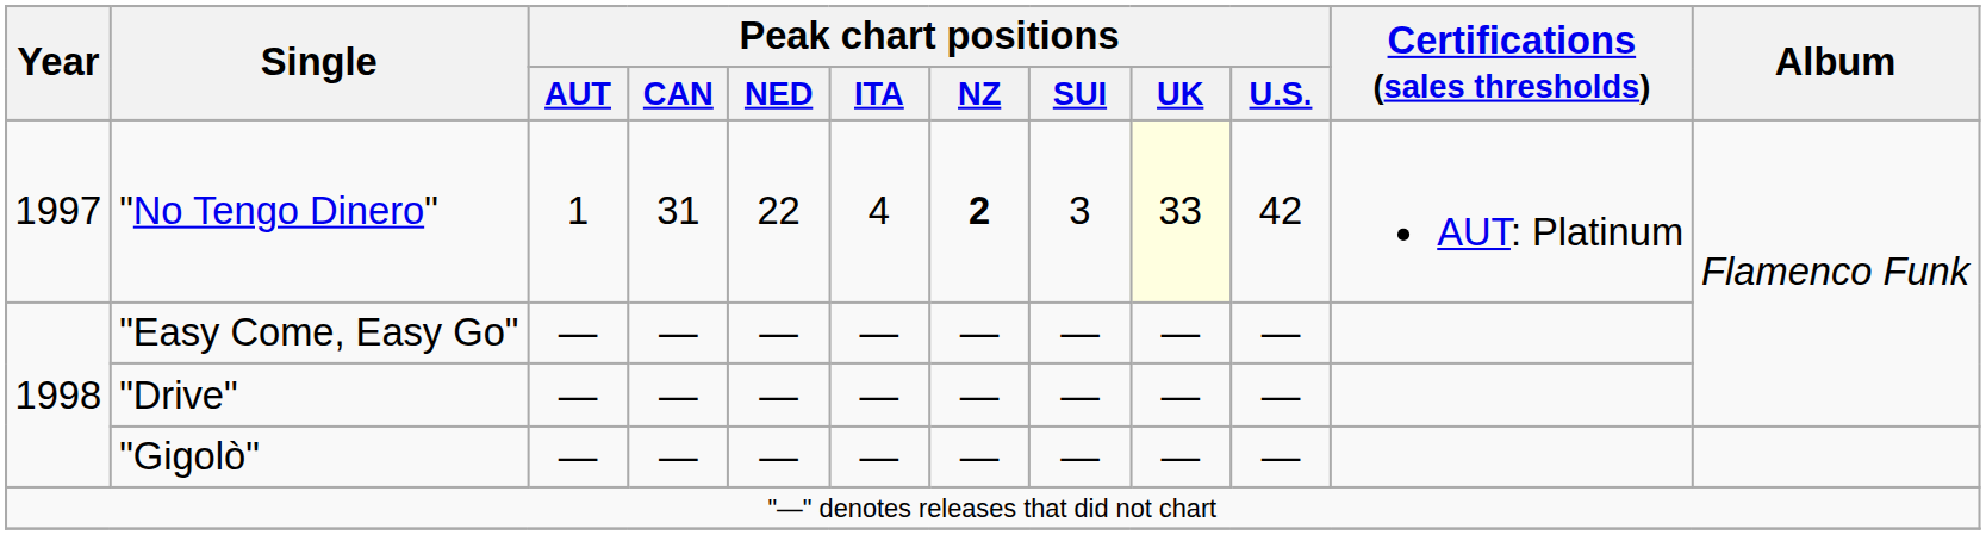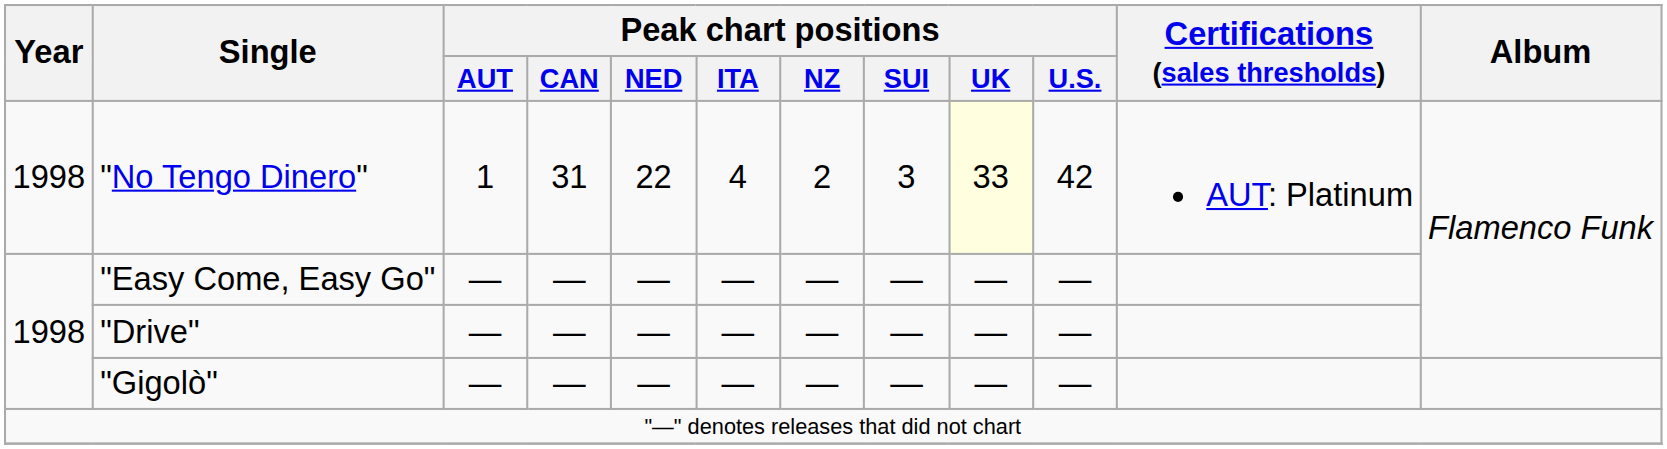"No Tengo Dinero" | Year: 1997 -> 1998
"No Tengo Dinero" | Peak chart positions / NZ: bold -> normal
